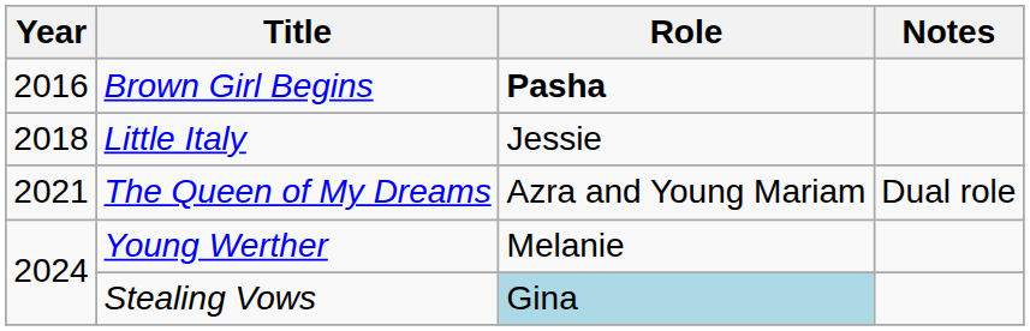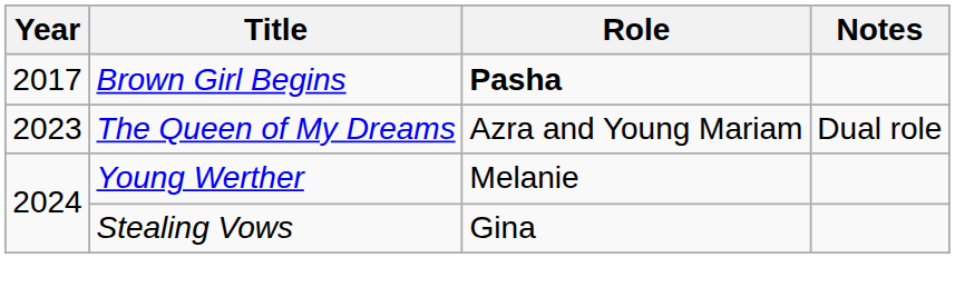Brown Girl Begins | Year: 2016 -> 2017
- row: 2018 | Little Italy | Jessie
The Queen of My Dreams | Year: 2021 -> 2023
Stealing Vows | Role: lightblue background -> no background
